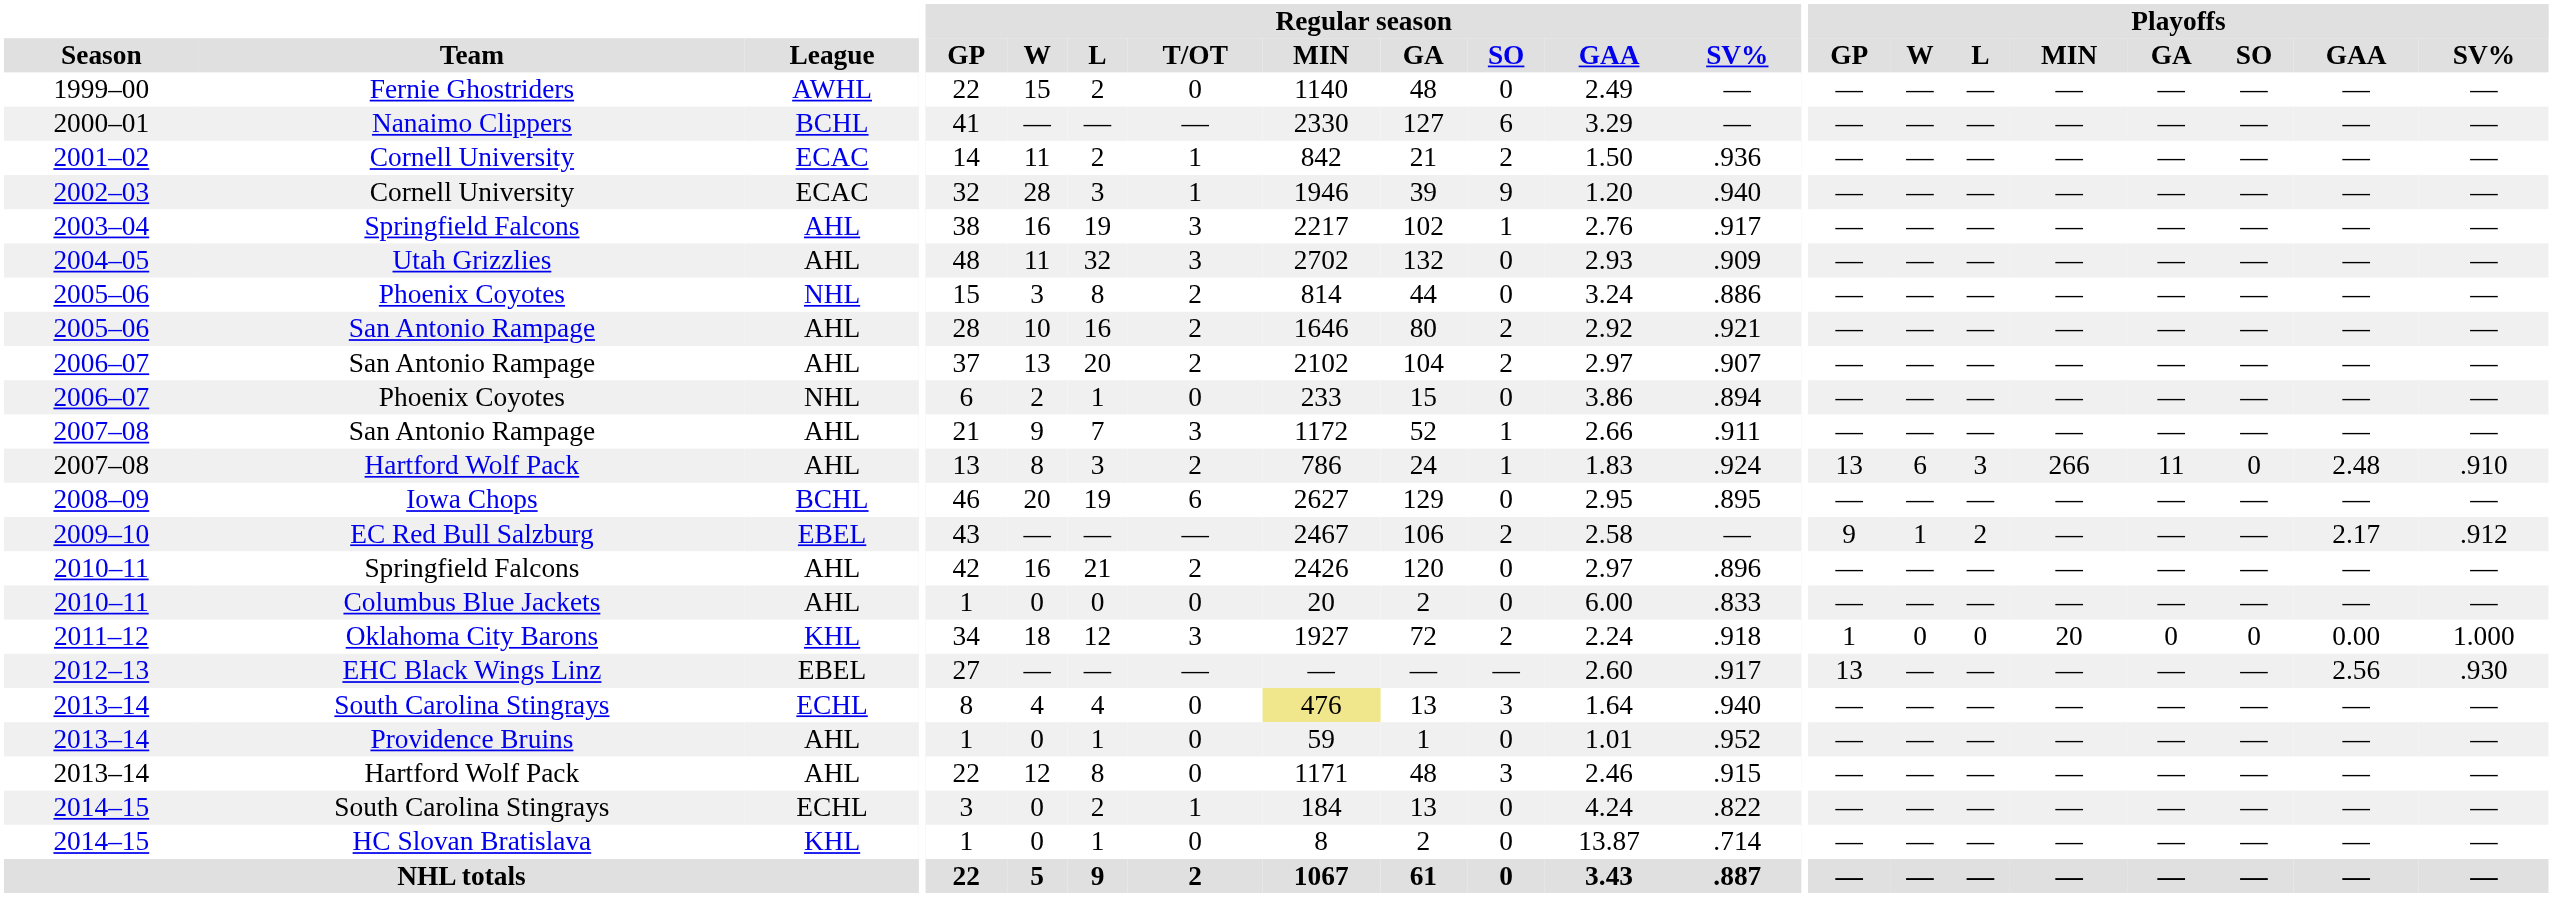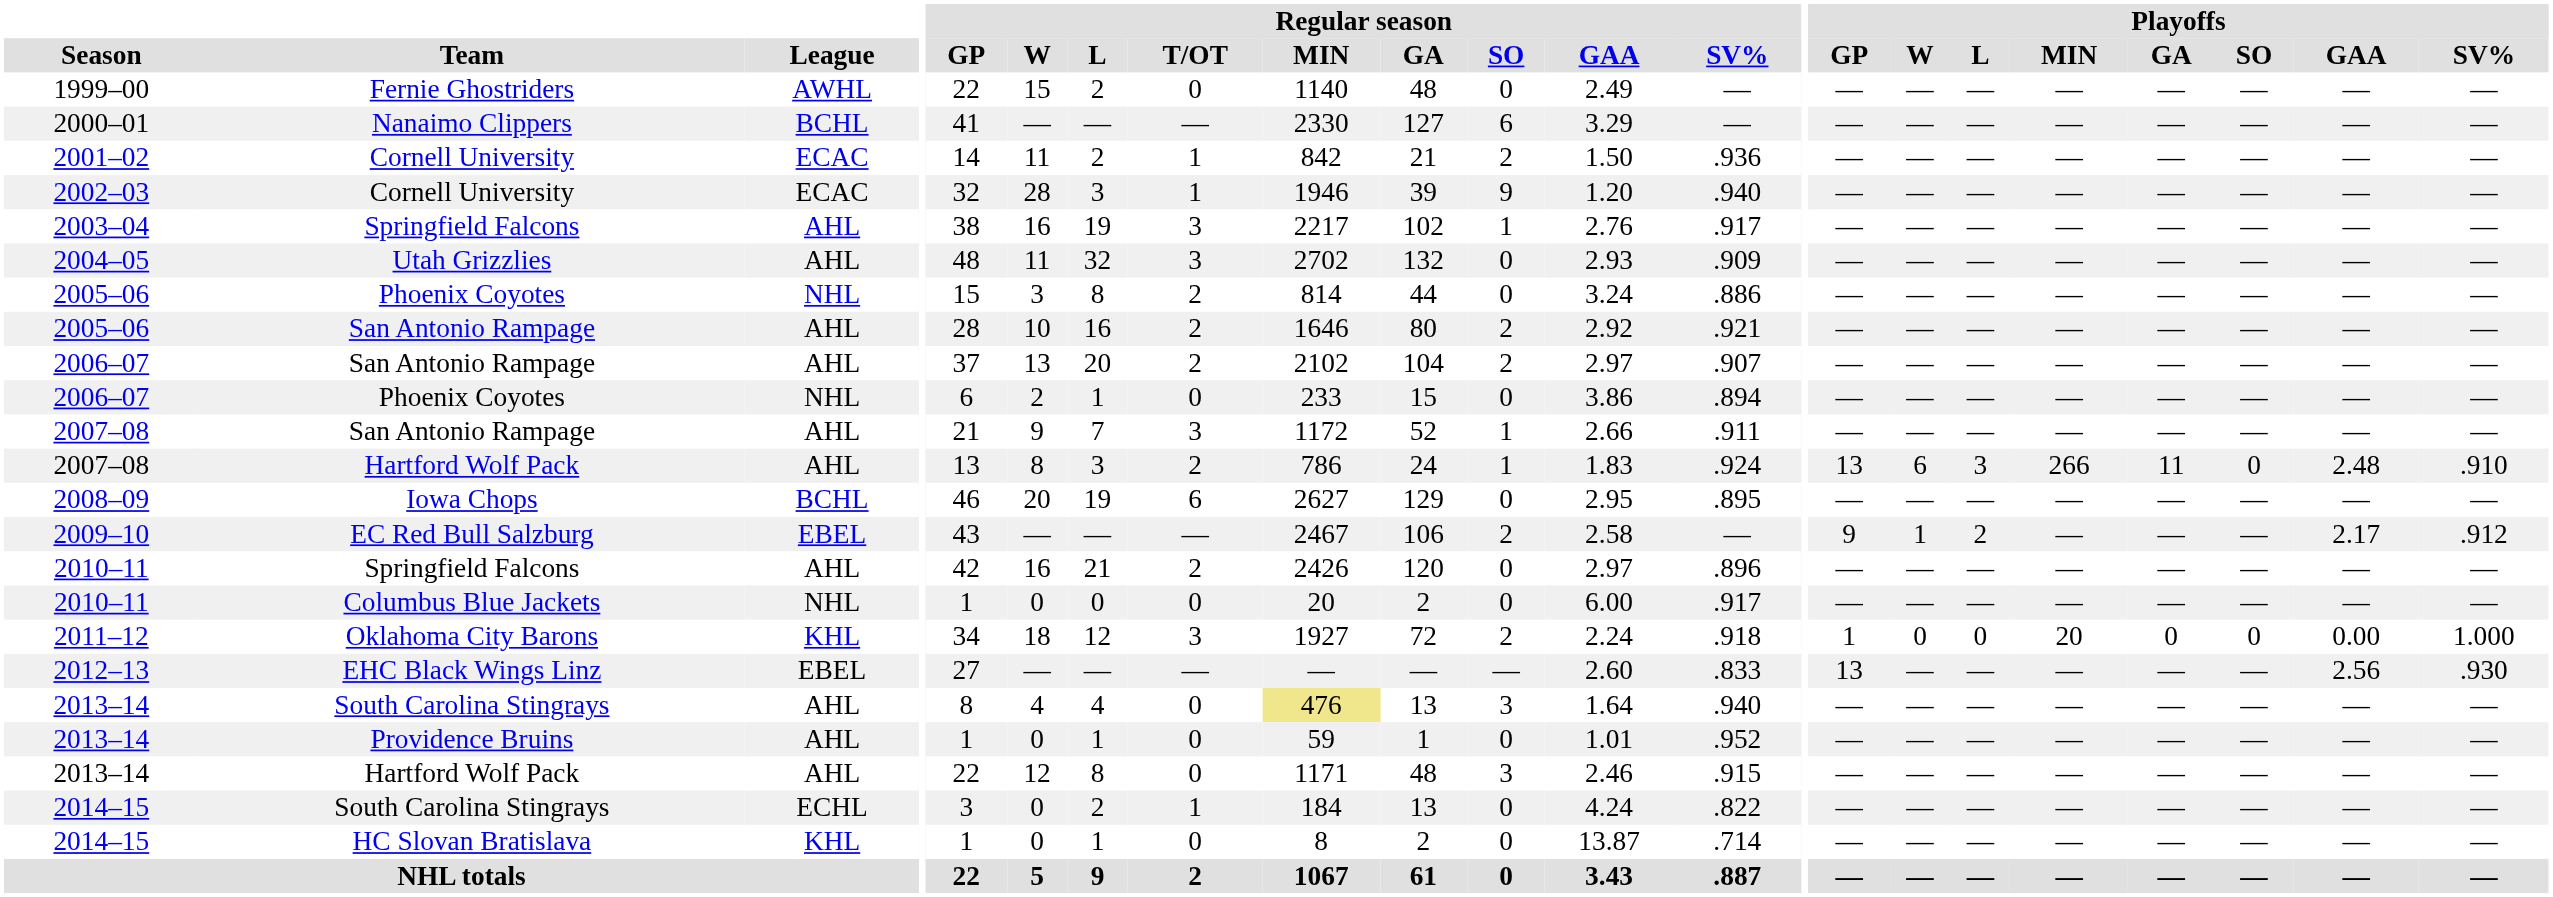2010–11 / Columbus Blue Jackets | League: AHL -> NHL
2010–11 / Columbus Blue Jackets | Regular season / SV%: .833 -> .917
2012–13 | Regular season / SV%: .917 -> .833
2013–14 / South Carolina Stingrays | League: ECHL -> AHL
